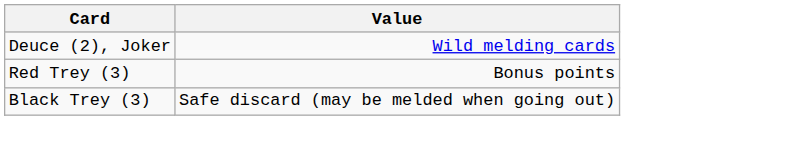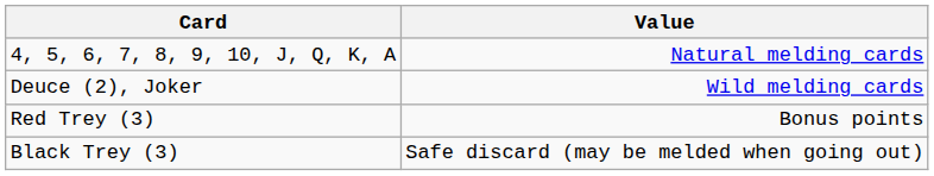+ row: 4, 5, 6, 7, 8, 9, 10, J, Q, K, A | Natural melding cards
